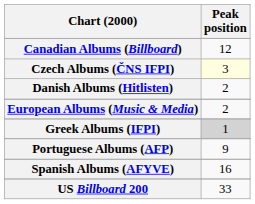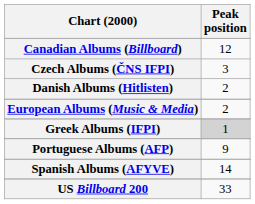Czech Albums (ČNS IFPI) | Peak position: lightyellow background -> no background
Spanish Albums (AFYVE) | Peak position: 16 -> 14
